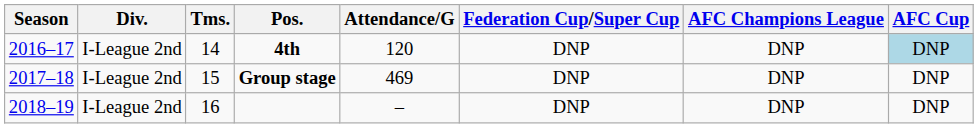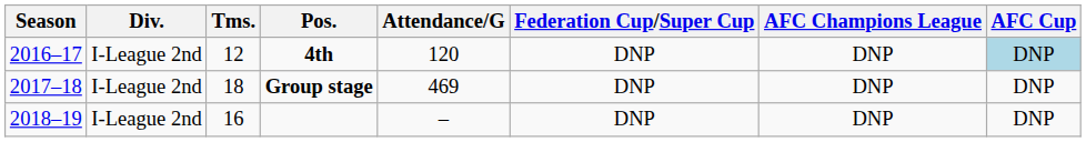4th | Tms.: 14 -> 12
Group stage | Tms.: 15 -> 18
